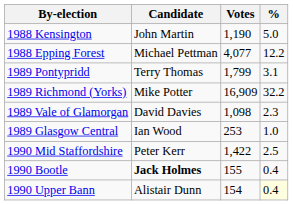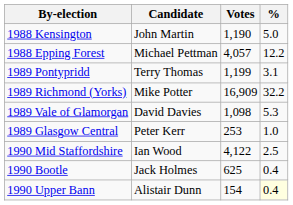1988 Epping Forest | Votes: 4,077 -> 4,057
1989 Pontypridd | Votes: 1,799 -> 1,199
1989 Vale of Glamorgan | %: 2.3 -> 5.3
1989 Glasgow Central | Candidate: Ian Wood -> Peter Kerr
1990 Mid Staffordshire | Candidate: Peter Kerr -> Ian Wood
1990 Mid Staffordshire | Votes: 1,422 -> 4,122
1990 Bootle | Candidate: bold -> normal
1990 Bootle | Votes: 155 -> 625
